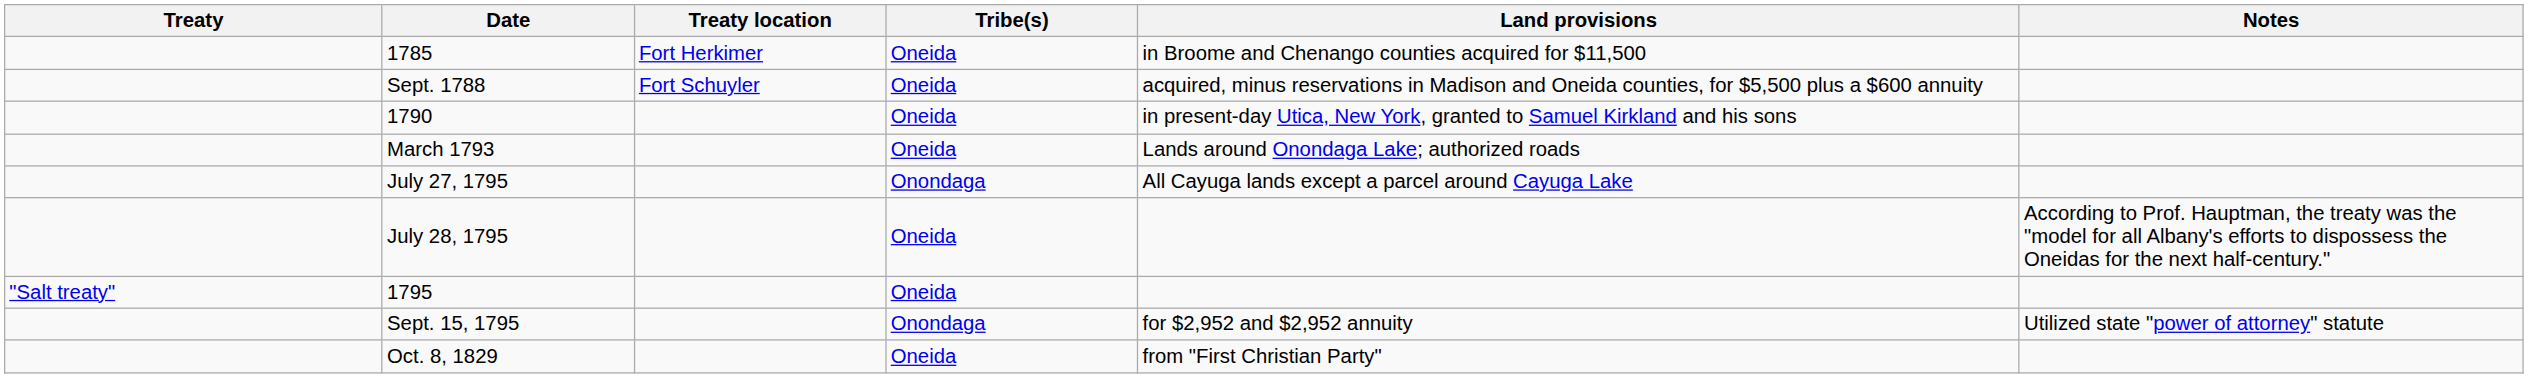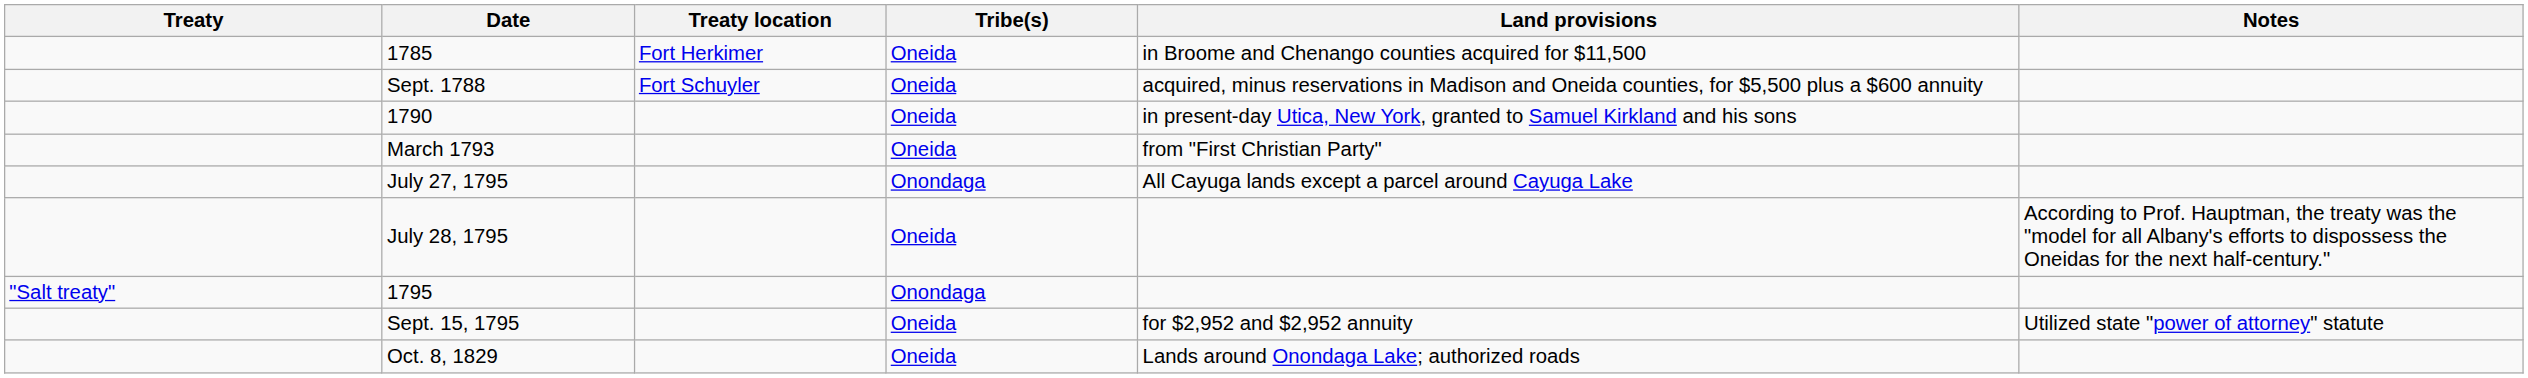March 1793 | Land provisions: Lands around Onondaga Lake; authorized roads -> from "First Christian Party"
1795 | Tribe(s): Oneida -> Onondaga
Sept. 15, 1795 | Tribe(s): Onondaga -> Oneida
Oct. 8, 1829 | Land provisions: from "First Christian Party" -> Lands around Onondaga Lake; authorized roads
